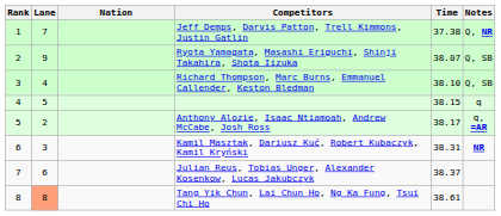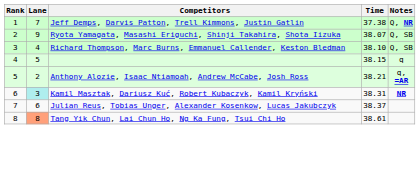- column: Nation
Anthony Alozie, Isaac Ntiamoah, Andrew McCabe, Josh Ross | Time: 38.17 -> 38.21
Kamil Masztak, Dariusz Kuć, Robert Kubaczyk, Kamil Kryński | Lane: no background -> paleturquoise background
